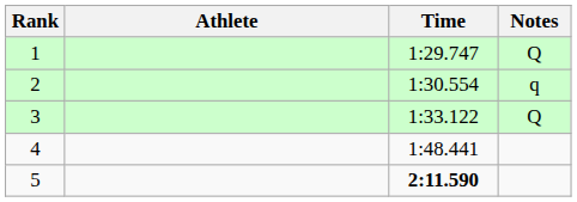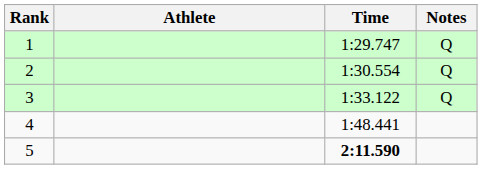2 | Notes: q -> Q
